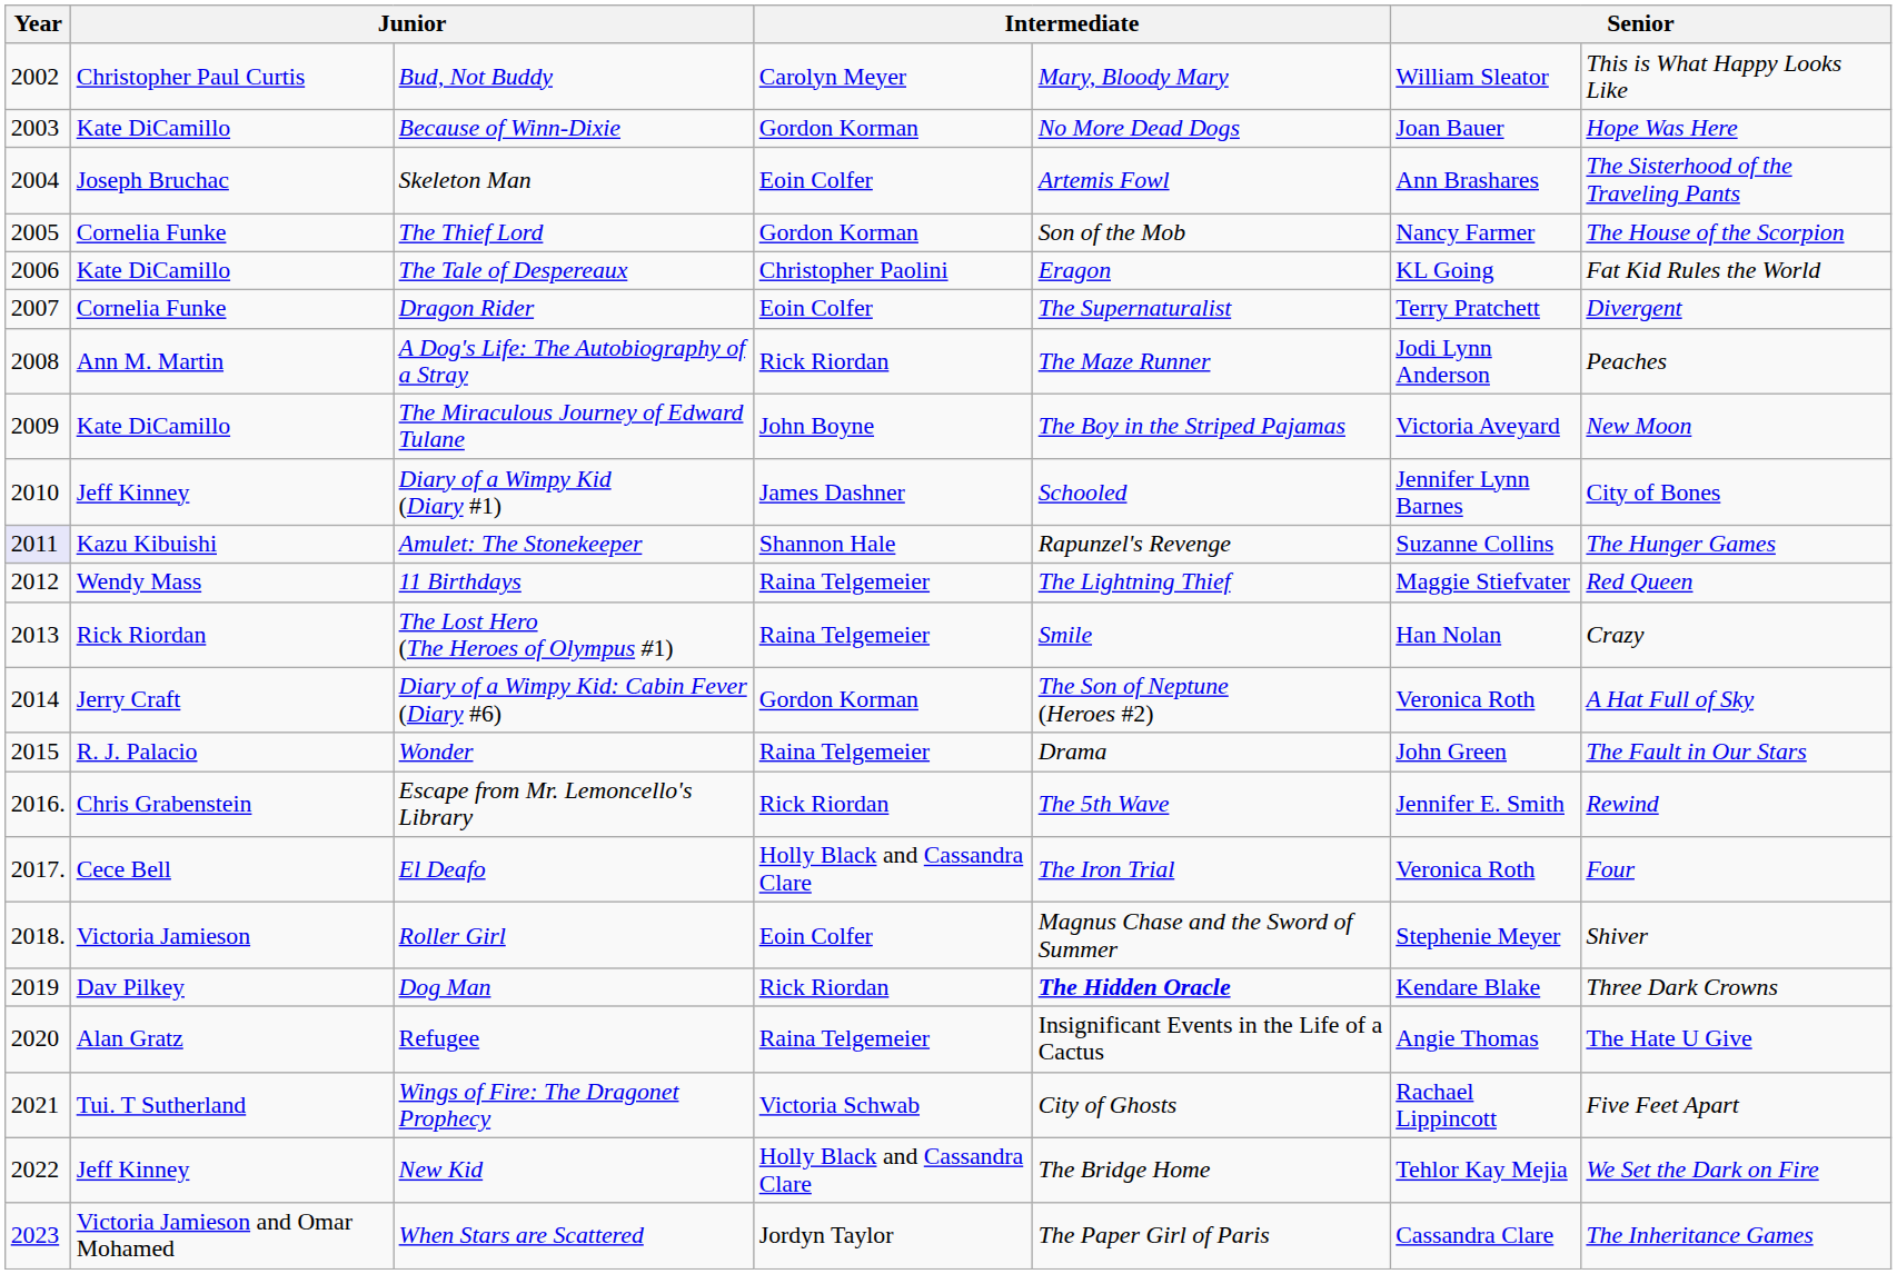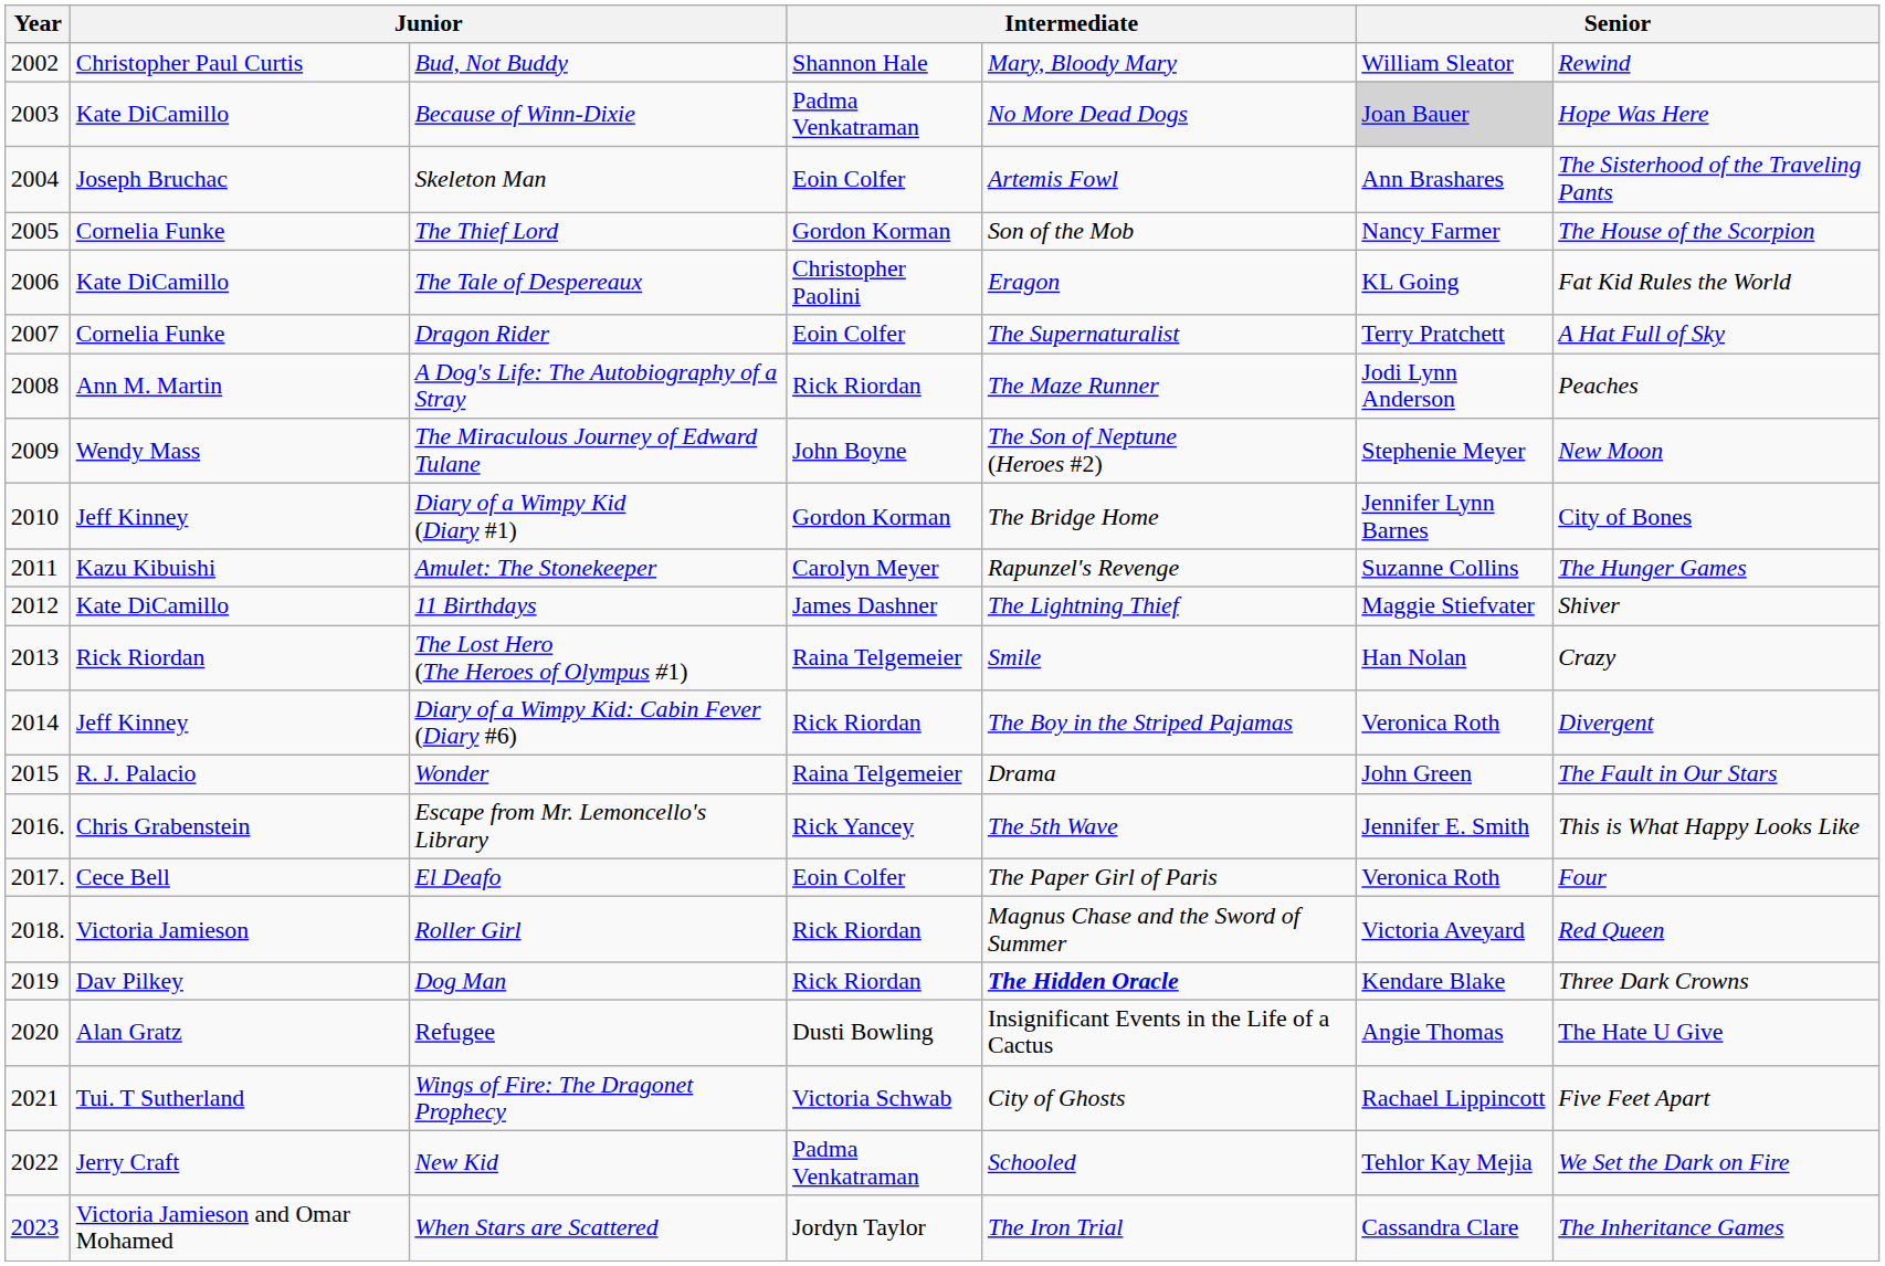Bud, Not Buddy | column 4: Carolyn Meyer -> Shannon Hale
Bud, Not Buddy | column 7: This is What Happy Looks Like -> Rewind
Because of Winn-Dixie | column 4: Gordon Korman -> Padma Venkatraman
Because of Winn-Dixie | column 6: no background -> lightgrey background
Dragon Rider | column 7: Divergent -> A Hat Full of Sky
The Miraculous Journey of Edward Tulane | column 2: Kate DiCamillo -> Wendy Mass
The Miraculous Journey of Edward Tulane | column 5: The Boy in the Striped Pajamas -> The Son of Neptune (Heroes #2)
The Miraculous Journey of Edward Tulane | column 6: Victoria Aveyard -> Stephenie Meyer
Diary of a Wimpy Kid (Diary #1) | column 4: James Dashner -> Gordon Korman
Diary of a Wimpy Kid (Diary #1) | column 5: Schooled -> The Bridge Home
Amulet: The Stonekeeper | Year: lavender background -> no background
Amulet: The Stonekeeper | column 4: Shannon Hale -> Carolyn Meyer
11 Birthdays | column 2: Wendy Mass -> Kate DiCamillo
11 Birthdays | column 4: Raina Telgemeier -> James Dashner
11 Birthdays | column 7: Red Queen -> Shiver
Diary of a Wimpy Kid: Cabin Fever (Diary #6) | column 2: Jerry Craft -> Jeff Kinney
Diary of a Wimpy Kid: Cabin Fever (Diary #6) | column 4: Gordon Korman -> Rick Riordan
Diary of a Wimpy Kid: Cabin Fever (Diary #6) | column 5: The Son of Neptune (Heroes #2) -> The Boy in the Striped Pajamas
Diary of a Wimpy Kid: Cabin Fever (Diary #6) | column 7: A Hat Full of Sky -> Divergent
Escape from Mr. Lemoncello's Library | column 4: Rick Riordan -> Rick Yancey
Escape from Mr. Lemoncello's Library | column 7: Rewind -> This is What Happy Looks Like
El Deafo | column 4: Holly Black and Cassandra Clare -> Eoin Colfer
El Deafo | column 5: The Iron Trial -> The Paper Girl of Paris
Roller Girl | column 4: Eoin Colfer -> Rick Riordan
Roller Girl | column 6: Stephenie Meyer -> Victoria Aveyard
Roller Girl | column 7: Shiver -> Red Queen
Refugee | column 4: Raina Telgemeier -> Dusti Bowling
New Kid | column 2: Jeff Kinney -> Jerry Craft
New Kid | column 4: Holly Black and Cassandra Clare -> Padma Venkatraman
New Kid | column 5: The Bridge Home -> Schooled
When Stars are Scattered | column 5: The Paper Girl of Paris -> The Iron Trial
